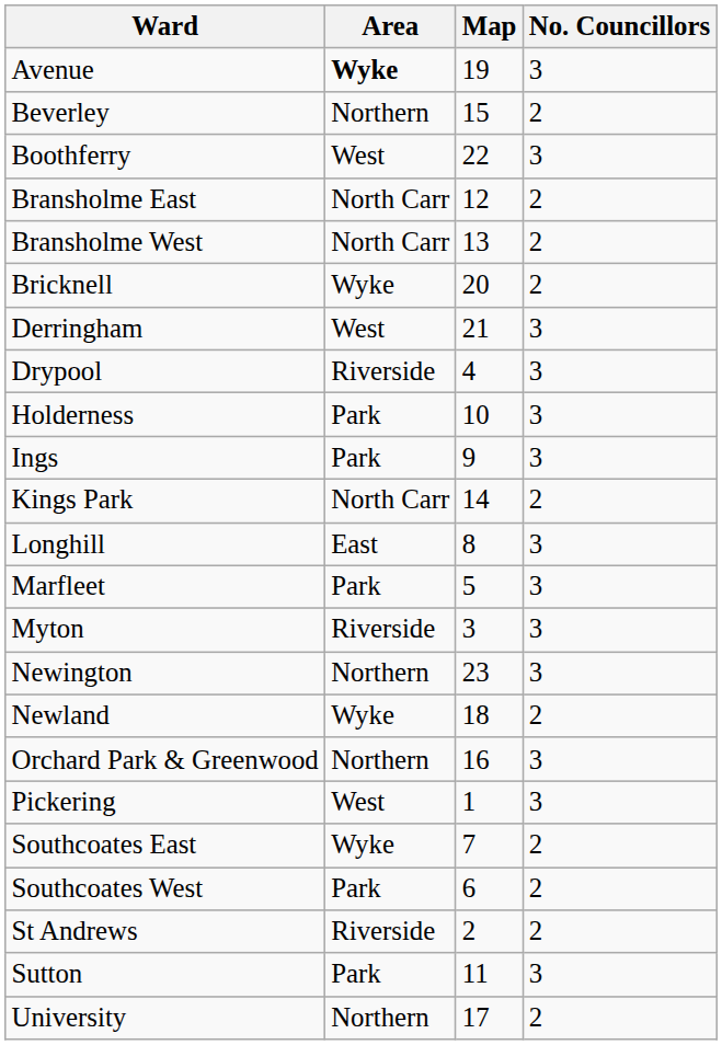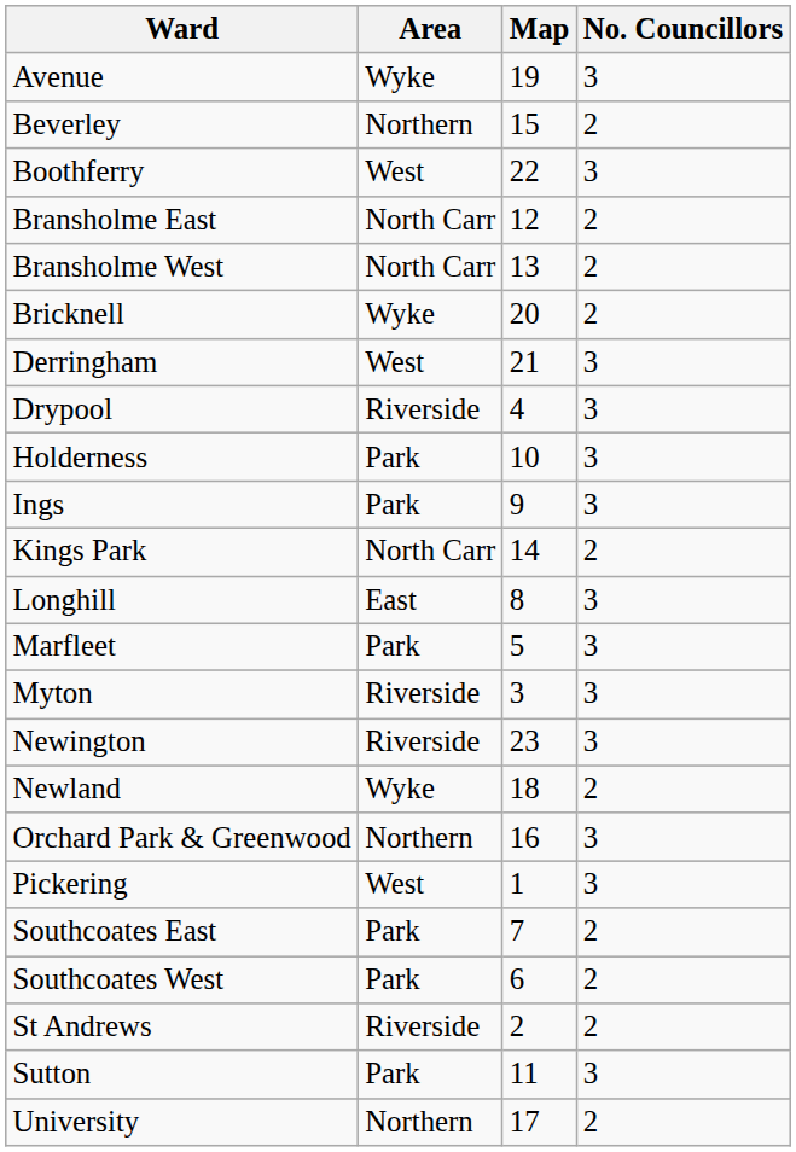Avenue | Area: bold -> normal
Newington | Area: Northern -> Riverside
Southcoates East | Area: Wyke -> Park
